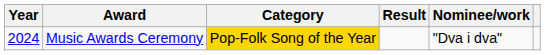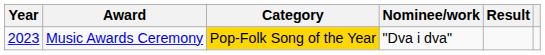columns swapped: Nominee/work <-> Result
Music Awards Ceremony | Year: 2024 -> 2023
